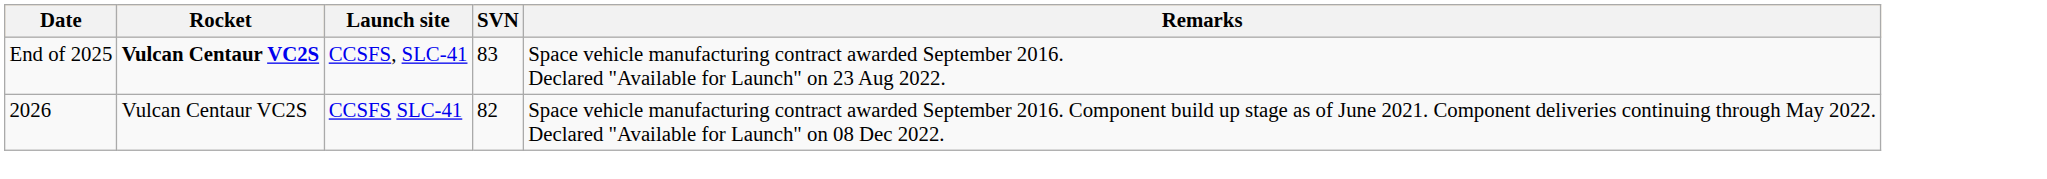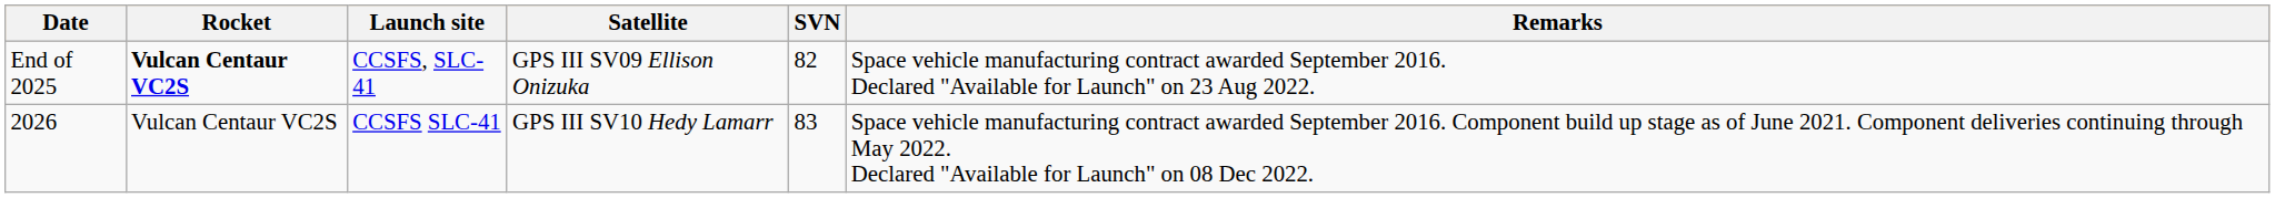+ column: Satellite | GPS III SV09 Ellison Onizuka | GPS III SV10 Hedy Lamarr
End of 2025 | SVN: 83 -> 82
2026 | SVN: 82 -> 83
